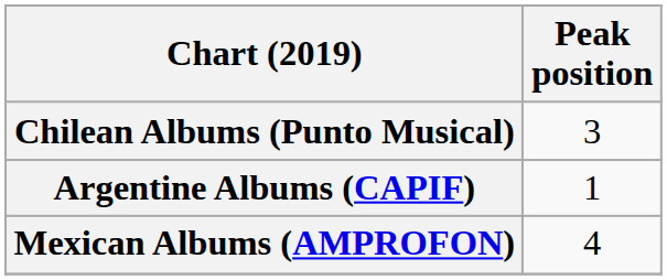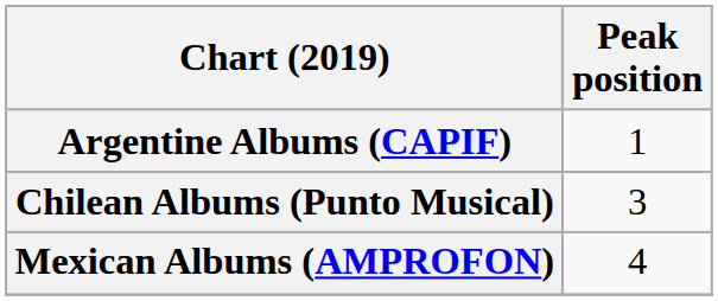rows swapped: Argentine Albums (CAPIF) <-> Chilean Albums (Punto Musical)
